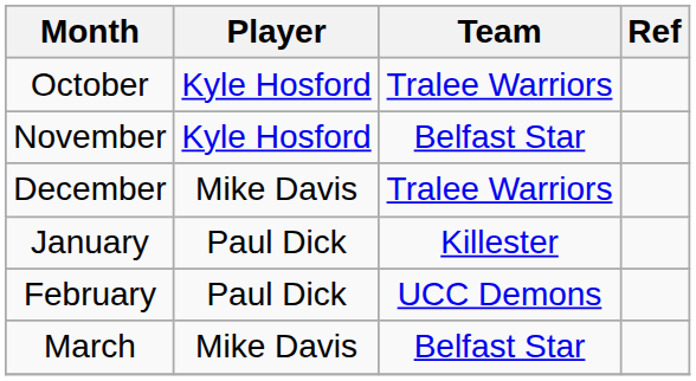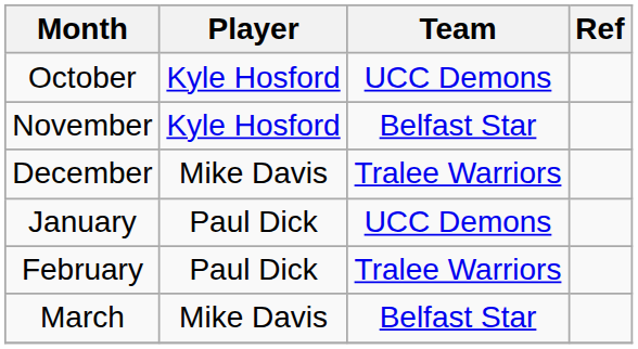October | Team: Tralee Warriors -> UCC Demons
January | Team: Killester -> UCC Demons
February | Team: UCC Demons -> Tralee Warriors
